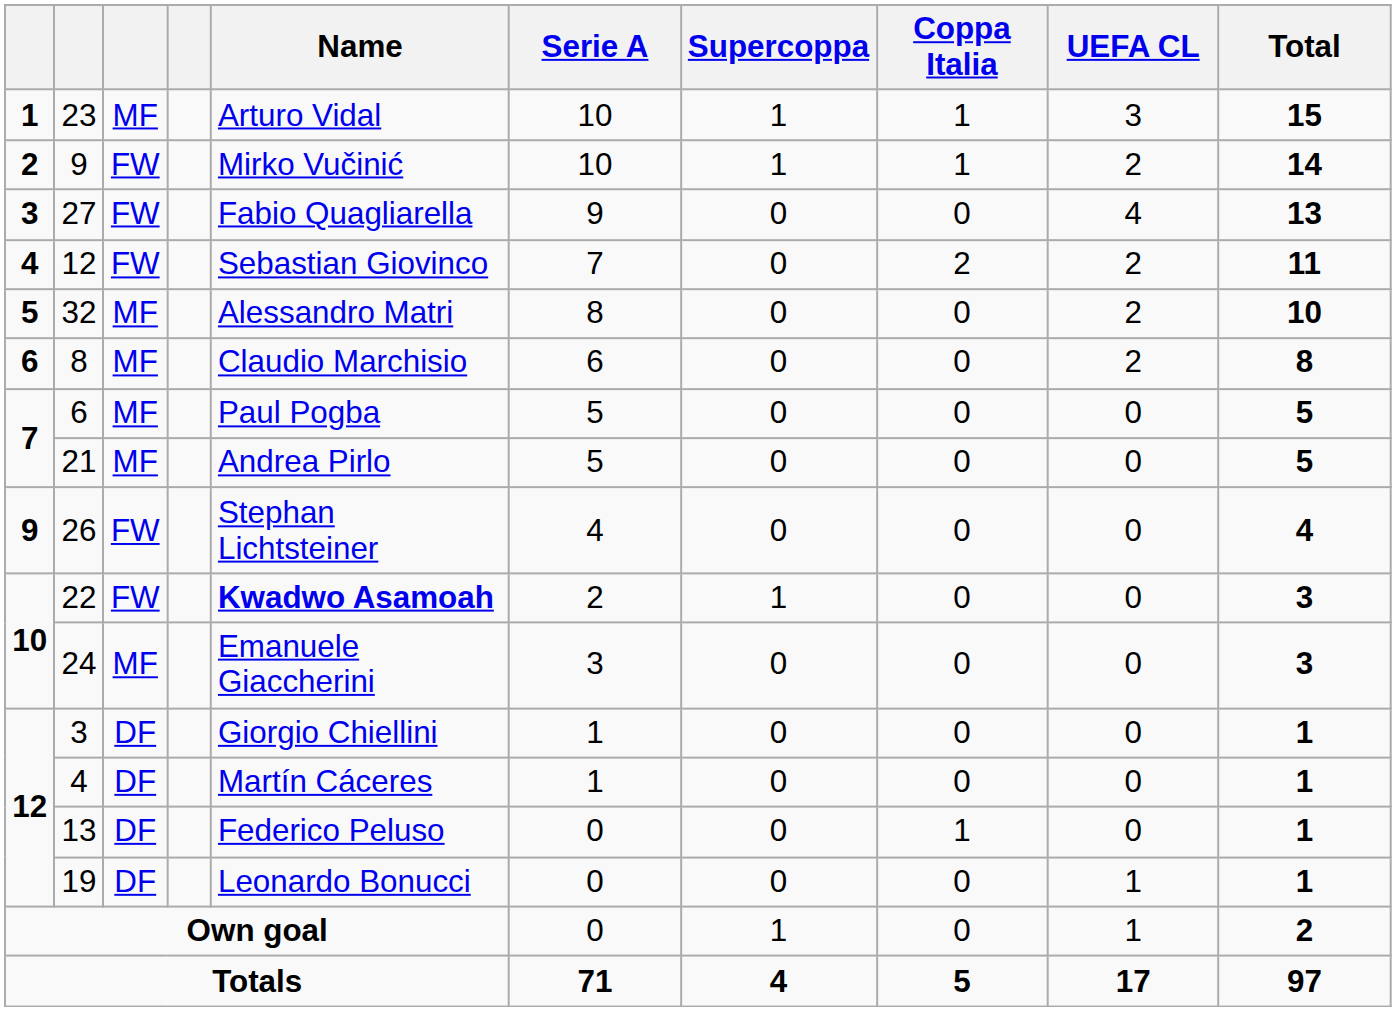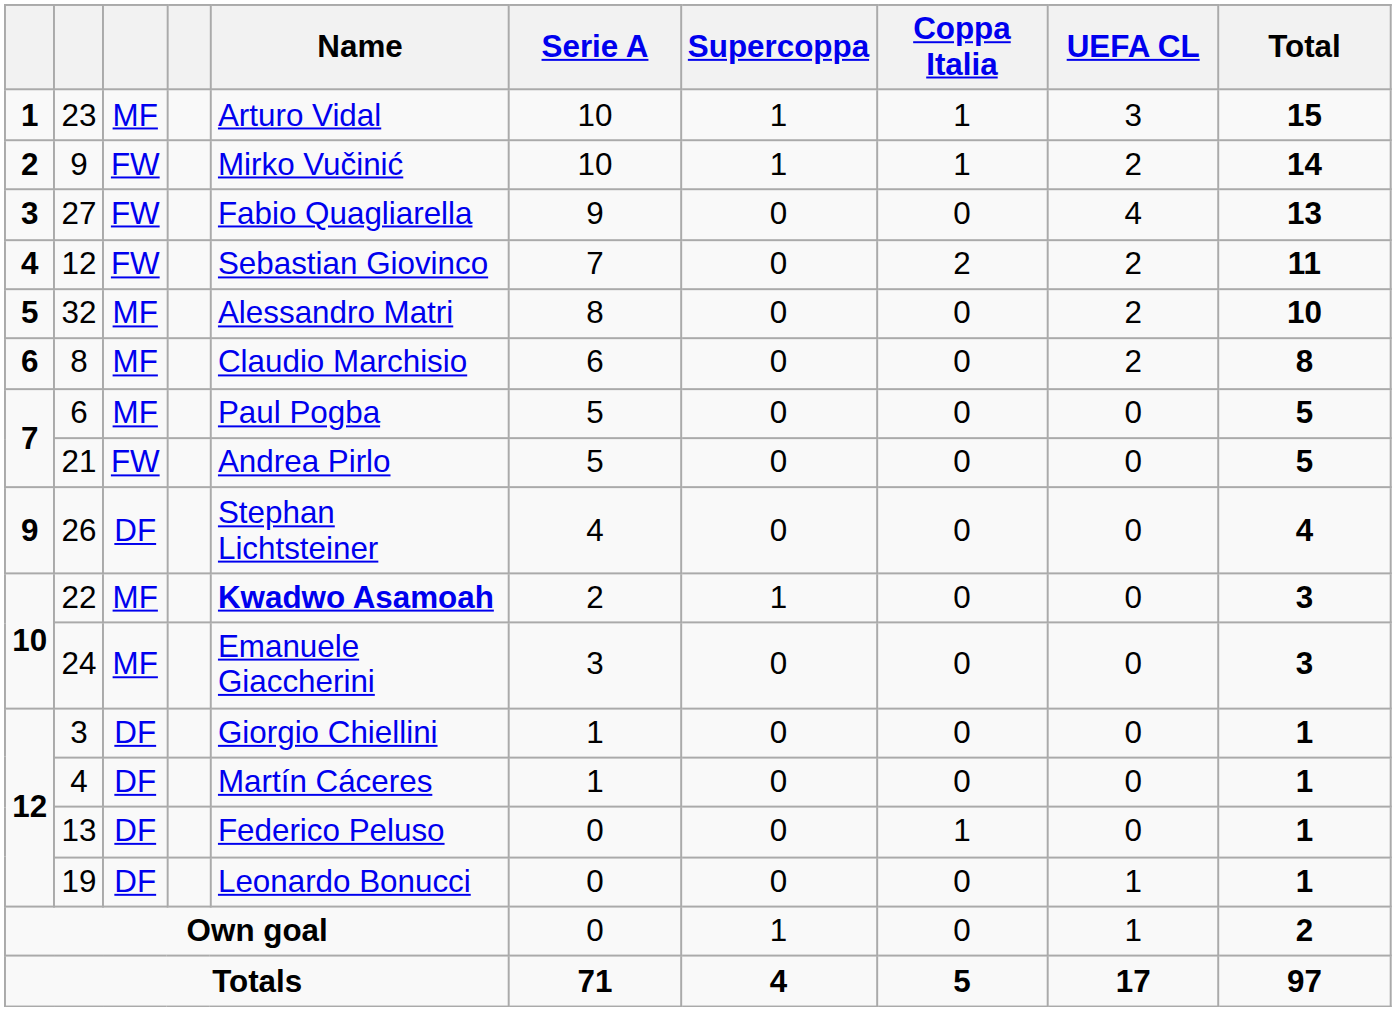21 | column 3: MF -> FW
26 | column 3: FW -> DF
22 | column 3: FW -> MF
